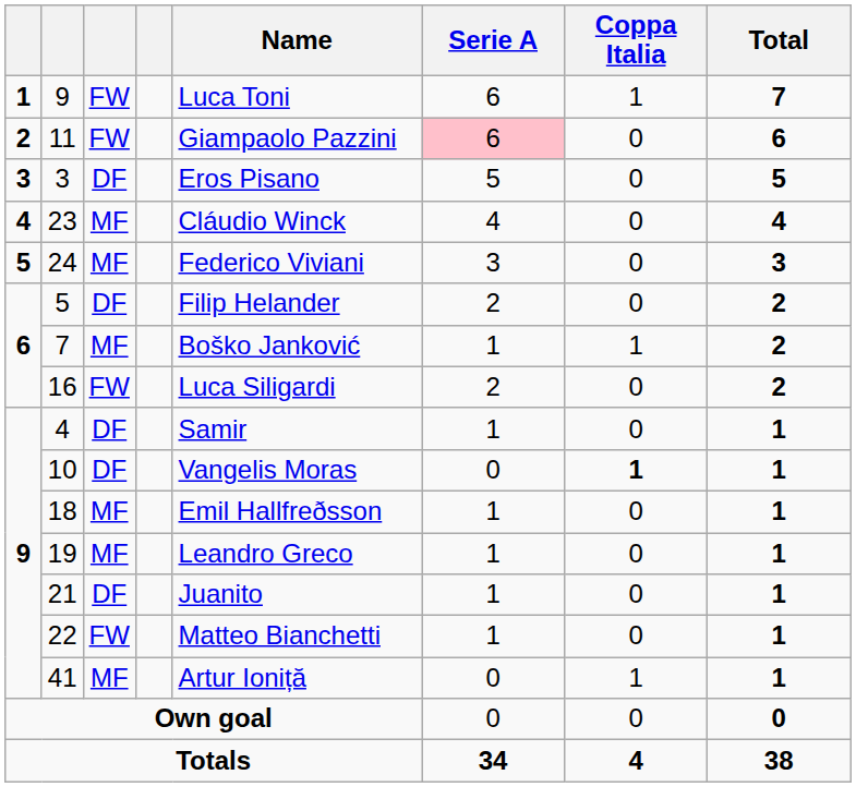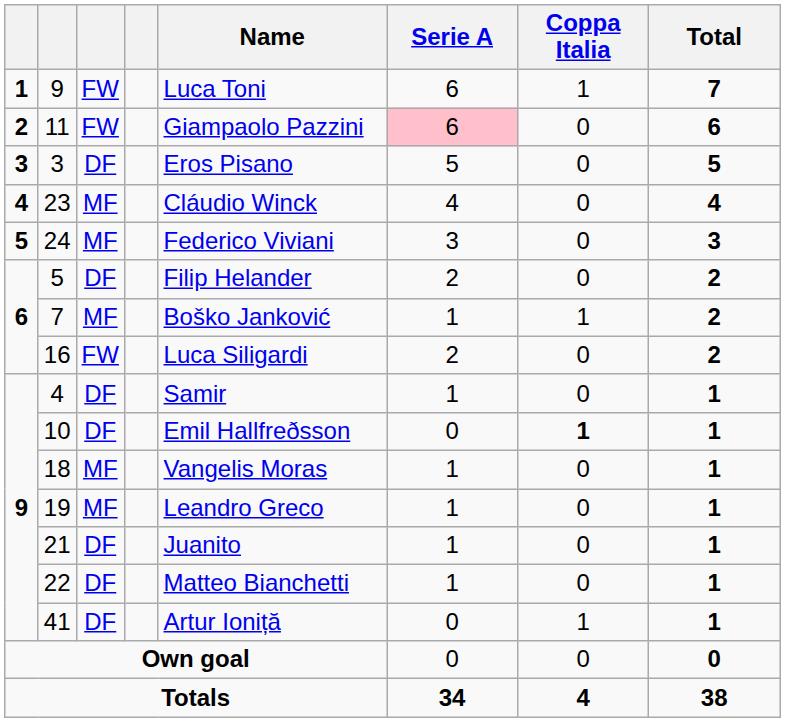10 | Name: Vangelis Moras -> Emil Hallfreðsson
18 | Name: Emil Hallfreðsson -> Vangelis Moras
22 | column 3: FW -> DF
41 | column 3: MF -> DF
